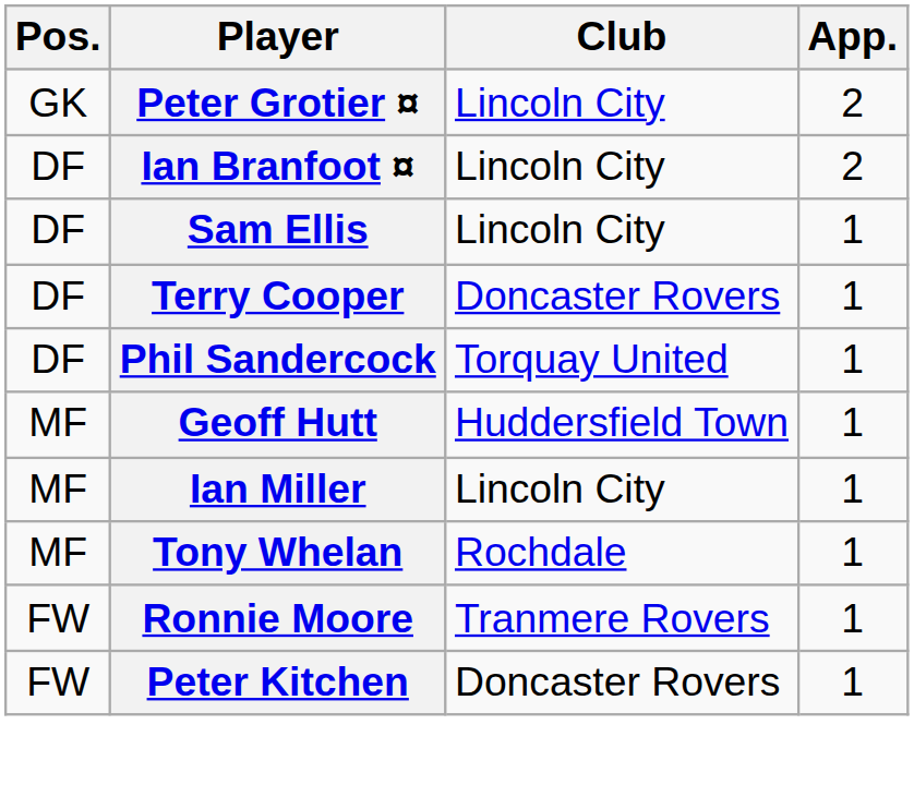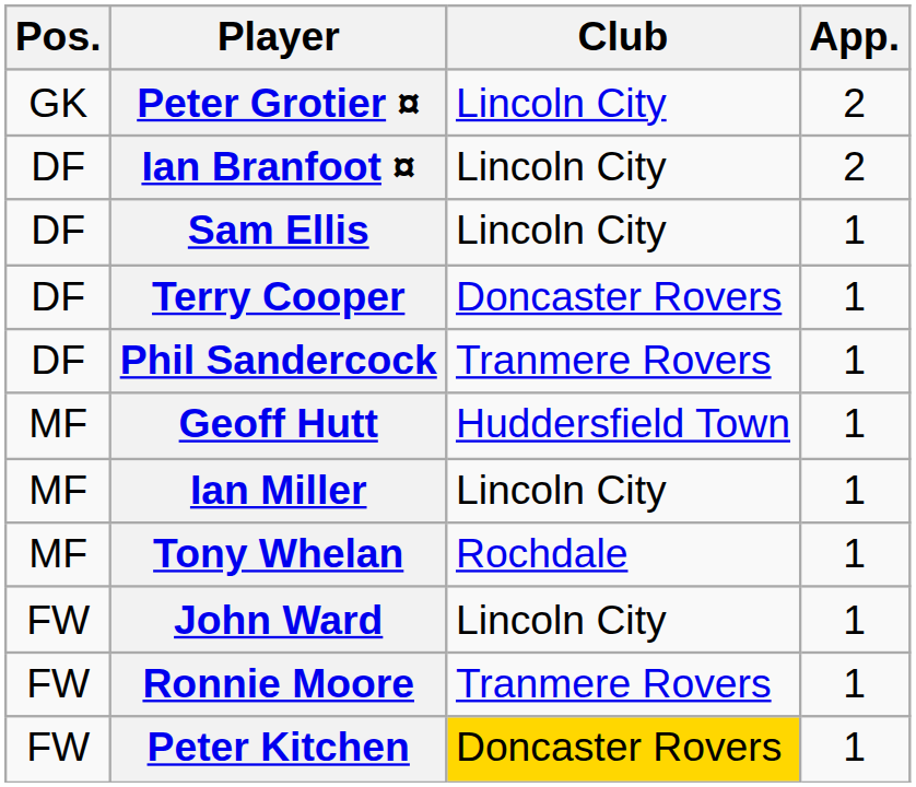Phil Sandercock | Club: Torquay United -> Tranmere Rovers
+ row: FW | John Ward | Lincoln City | 1
Peter Kitchen | Club: no background -> gold background
